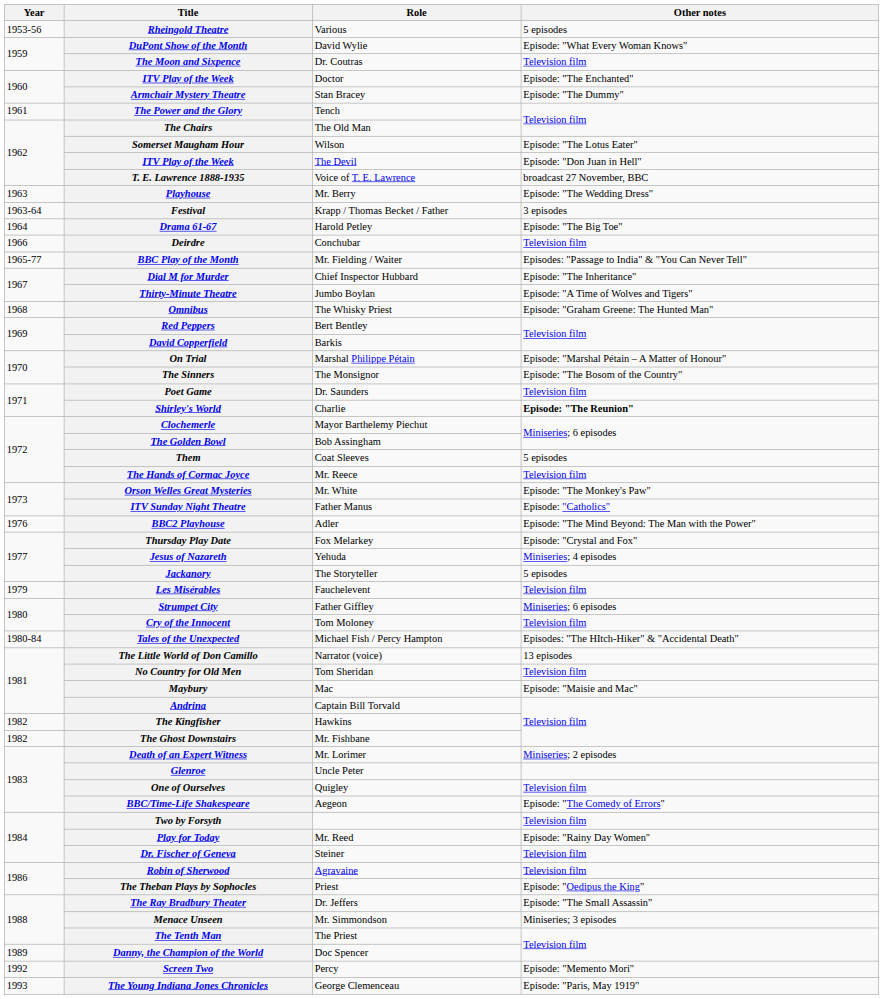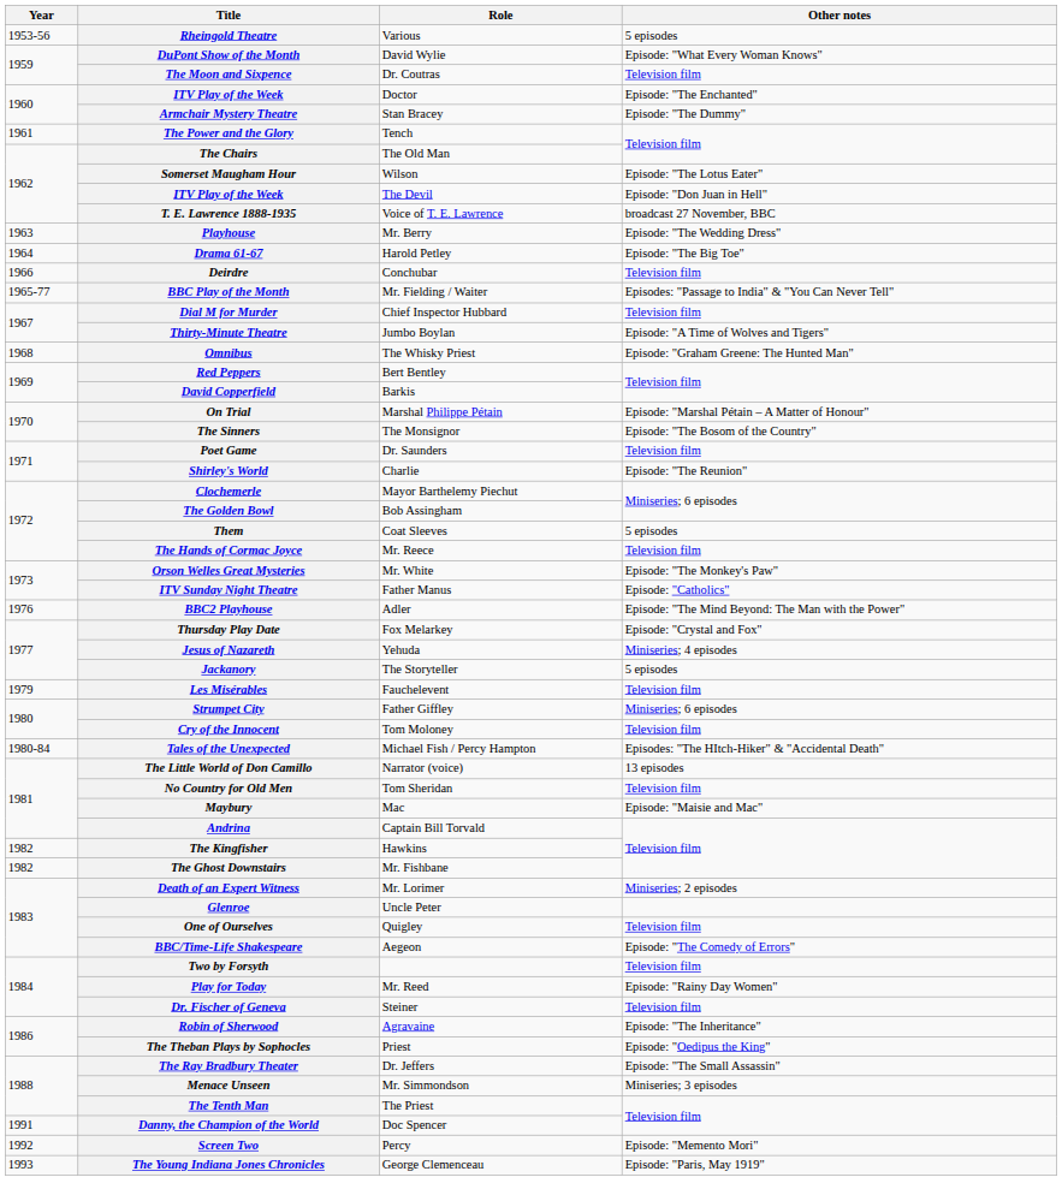- row: 1963-64 | Festival | Krapp / Thomas Becket / Father | 3 episodes
Dial M for Murder | Other notes: Episode: "The Inheritance" -> Television film
Shirley's World | Other notes: bold -> normal
Robin of Sherwood | Other notes: Television film -> Episode: "The Inheritance"
Danny, the Champion of the World | Year: 1989 -> 1991
